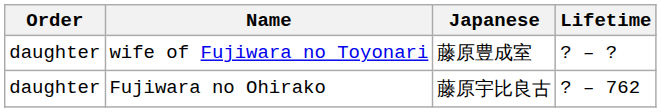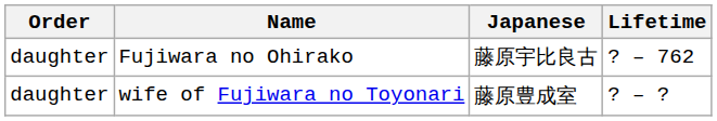rows swapped: wife of Fujiwara no Toyonari <-> Fujiwara no Ohirako
